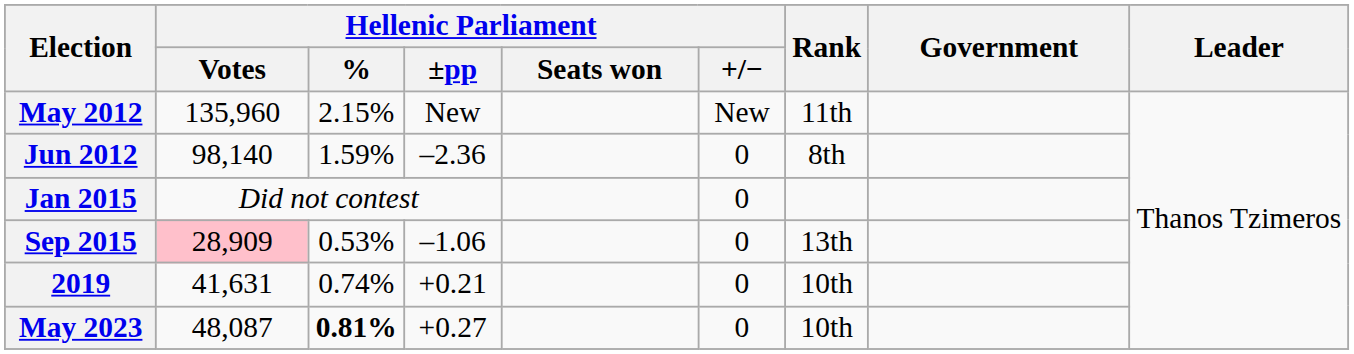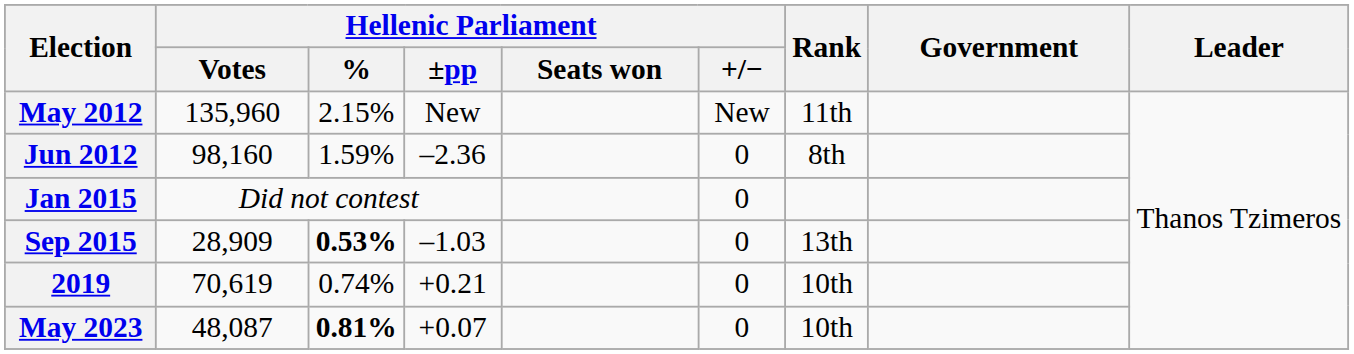Jun 2012 | Hellenic Parliament / Votes: 98,140 -> 98,160
Sep 2015 | Hellenic Parliament / Votes: pink background -> no background
Sep 2015 | Hellenic Parliament / %: normal -> bold
Sep 2015 | Hellenic Parliament / ±pp: –1.06 -> –1.03
2019 | Hellenic Parliament / Votes: 41,631 -> 70,619
May 2023 | Hellenic Parliament / ±pp: +0.27 -> +0.07
